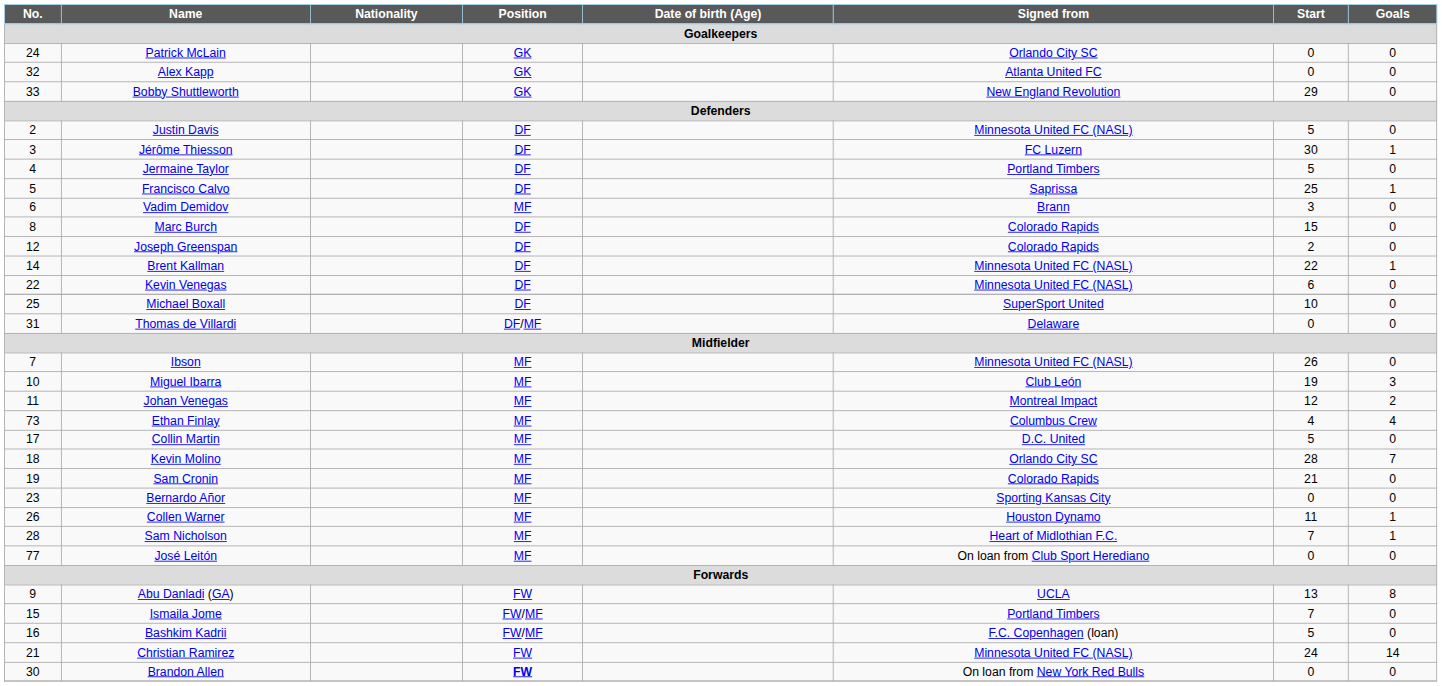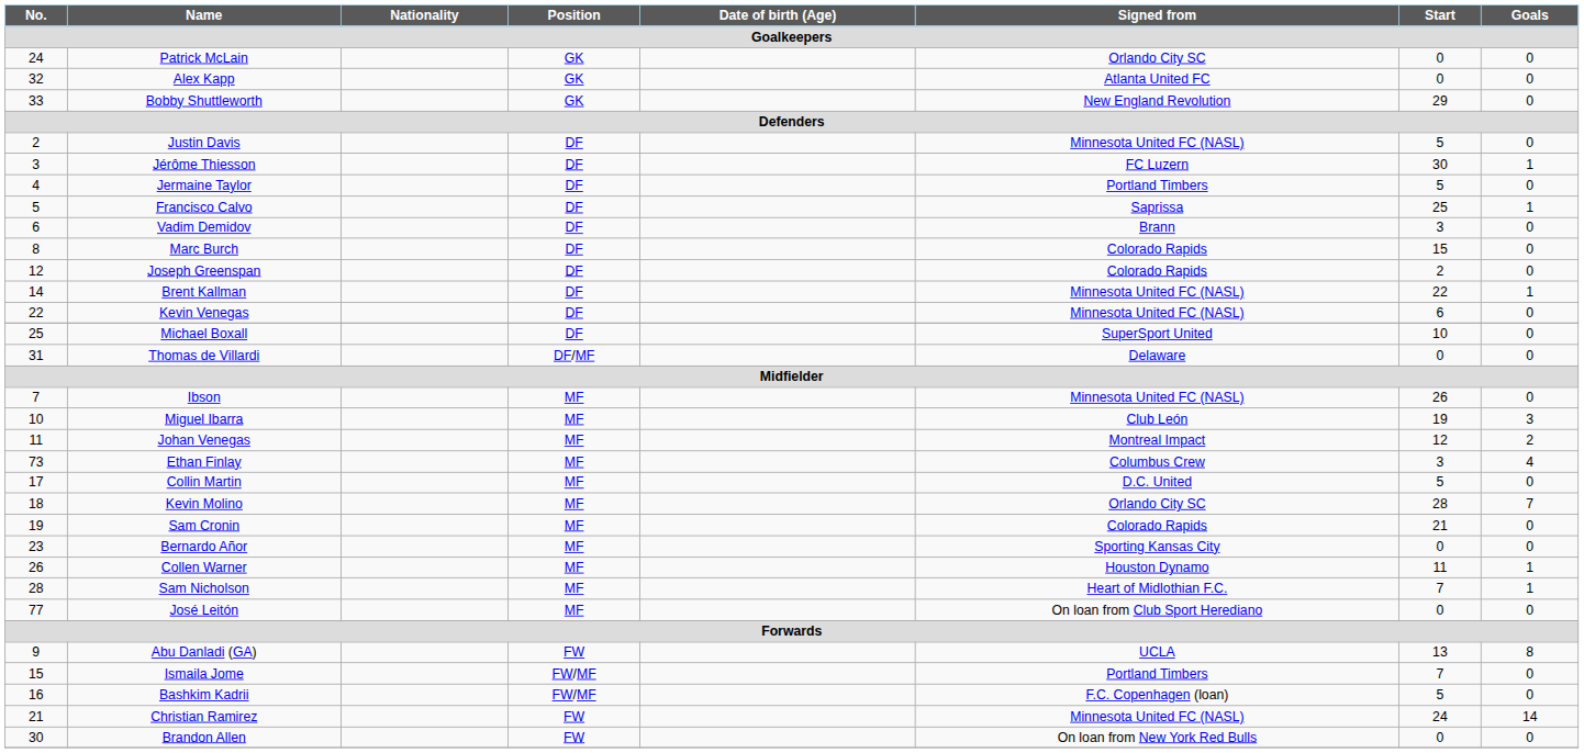Vadim Demidov | Position / Goalkeepers: MF -> DF
Ethan Finlay | Start / Goalkeepers: 4 -> 3
Brandon Allen | Position / Goalkeepers: bold -> normal
